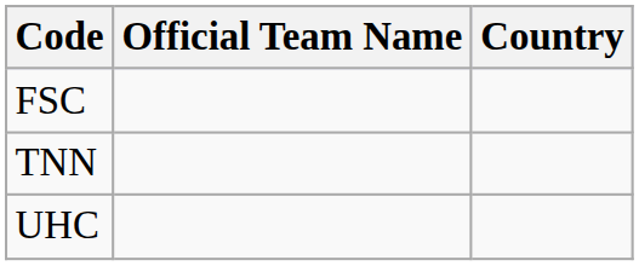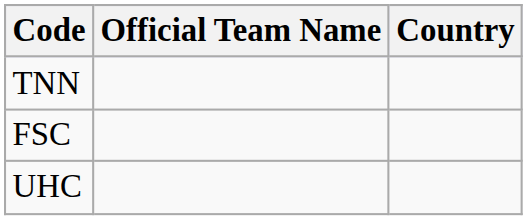rows swapped: FSC <-> TNN
